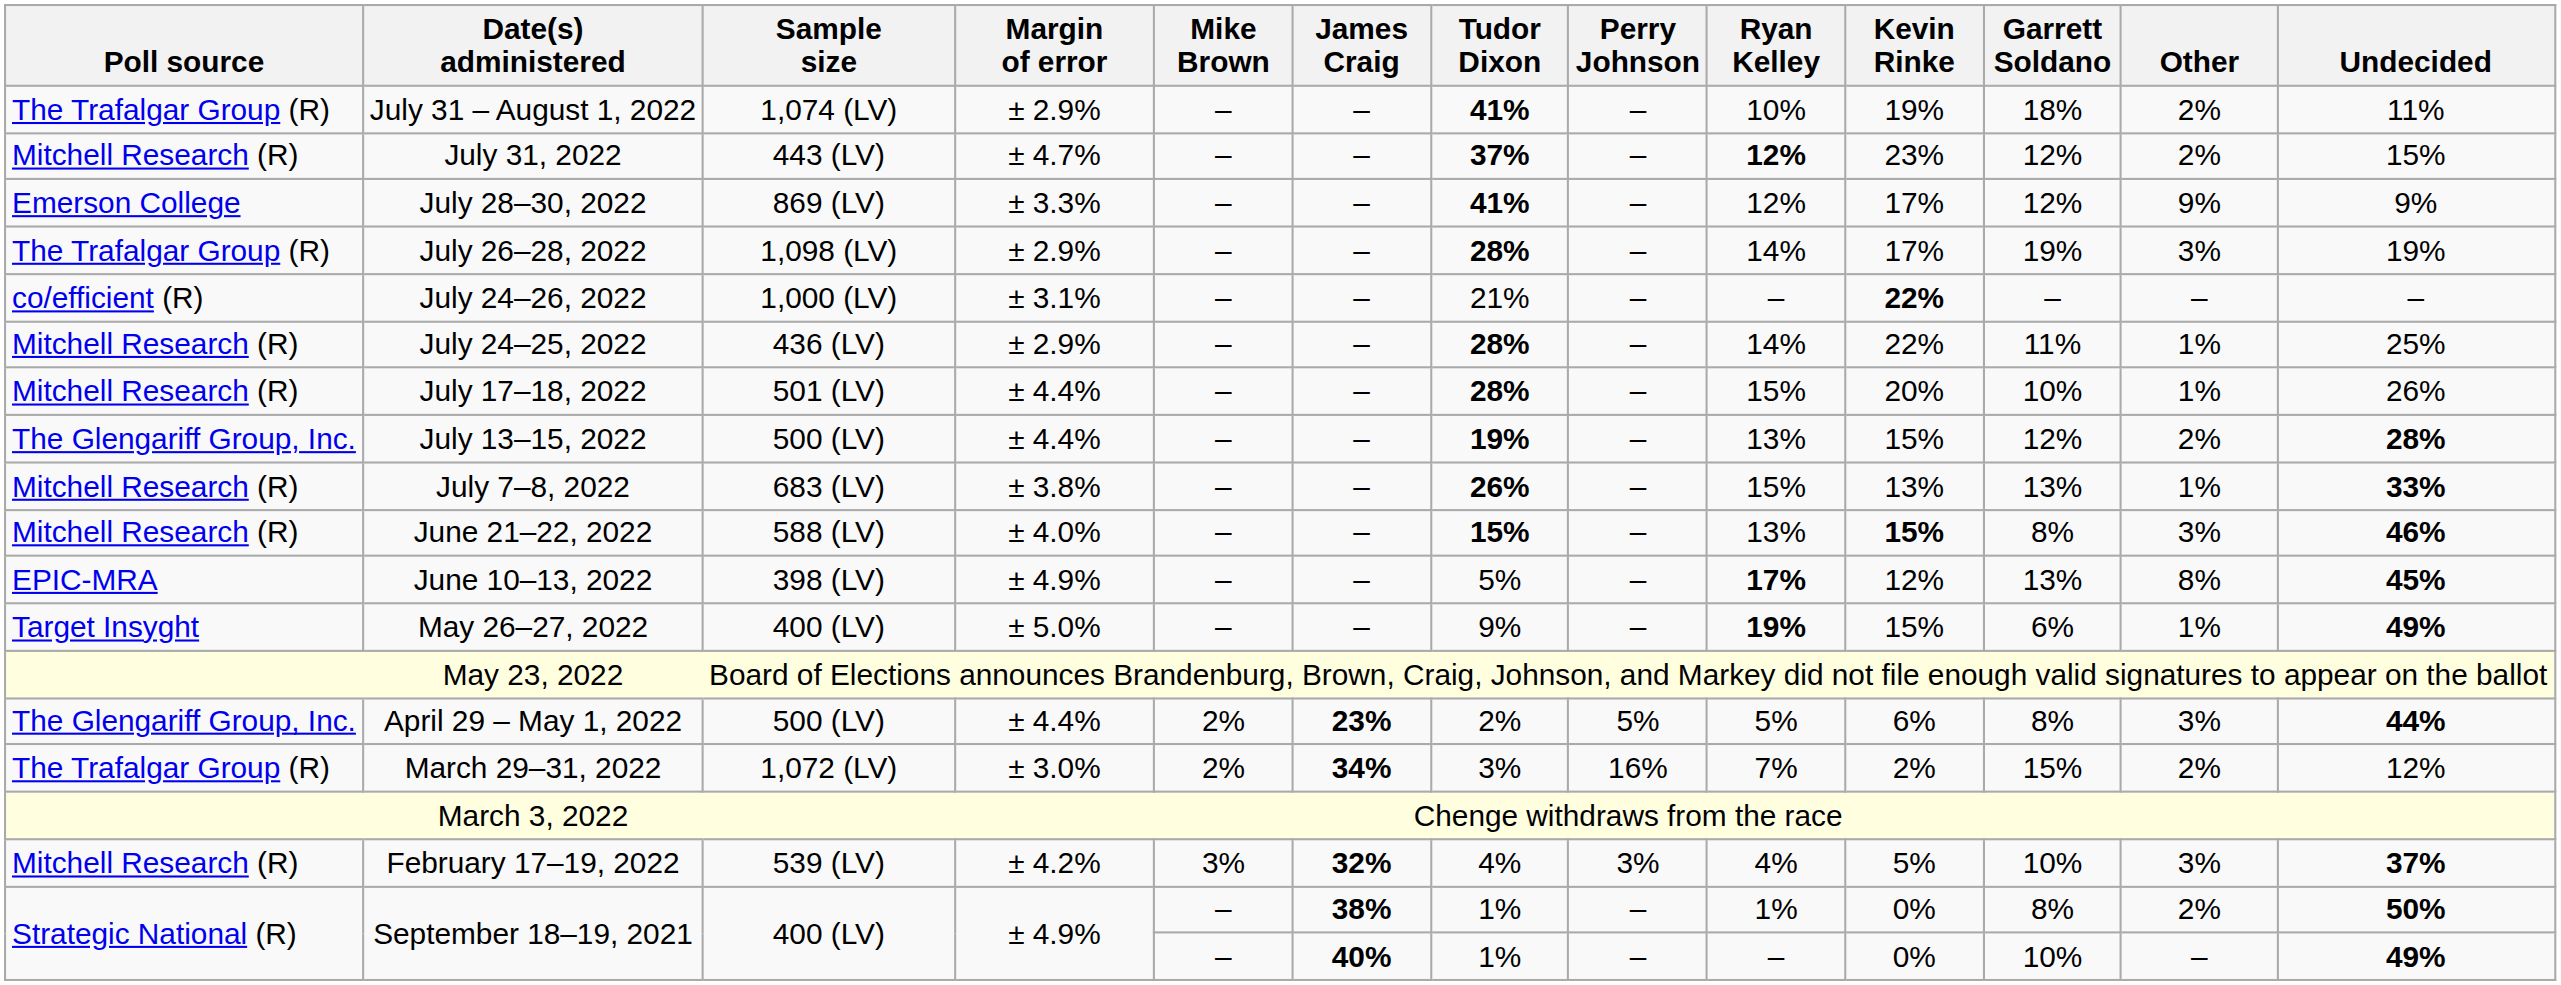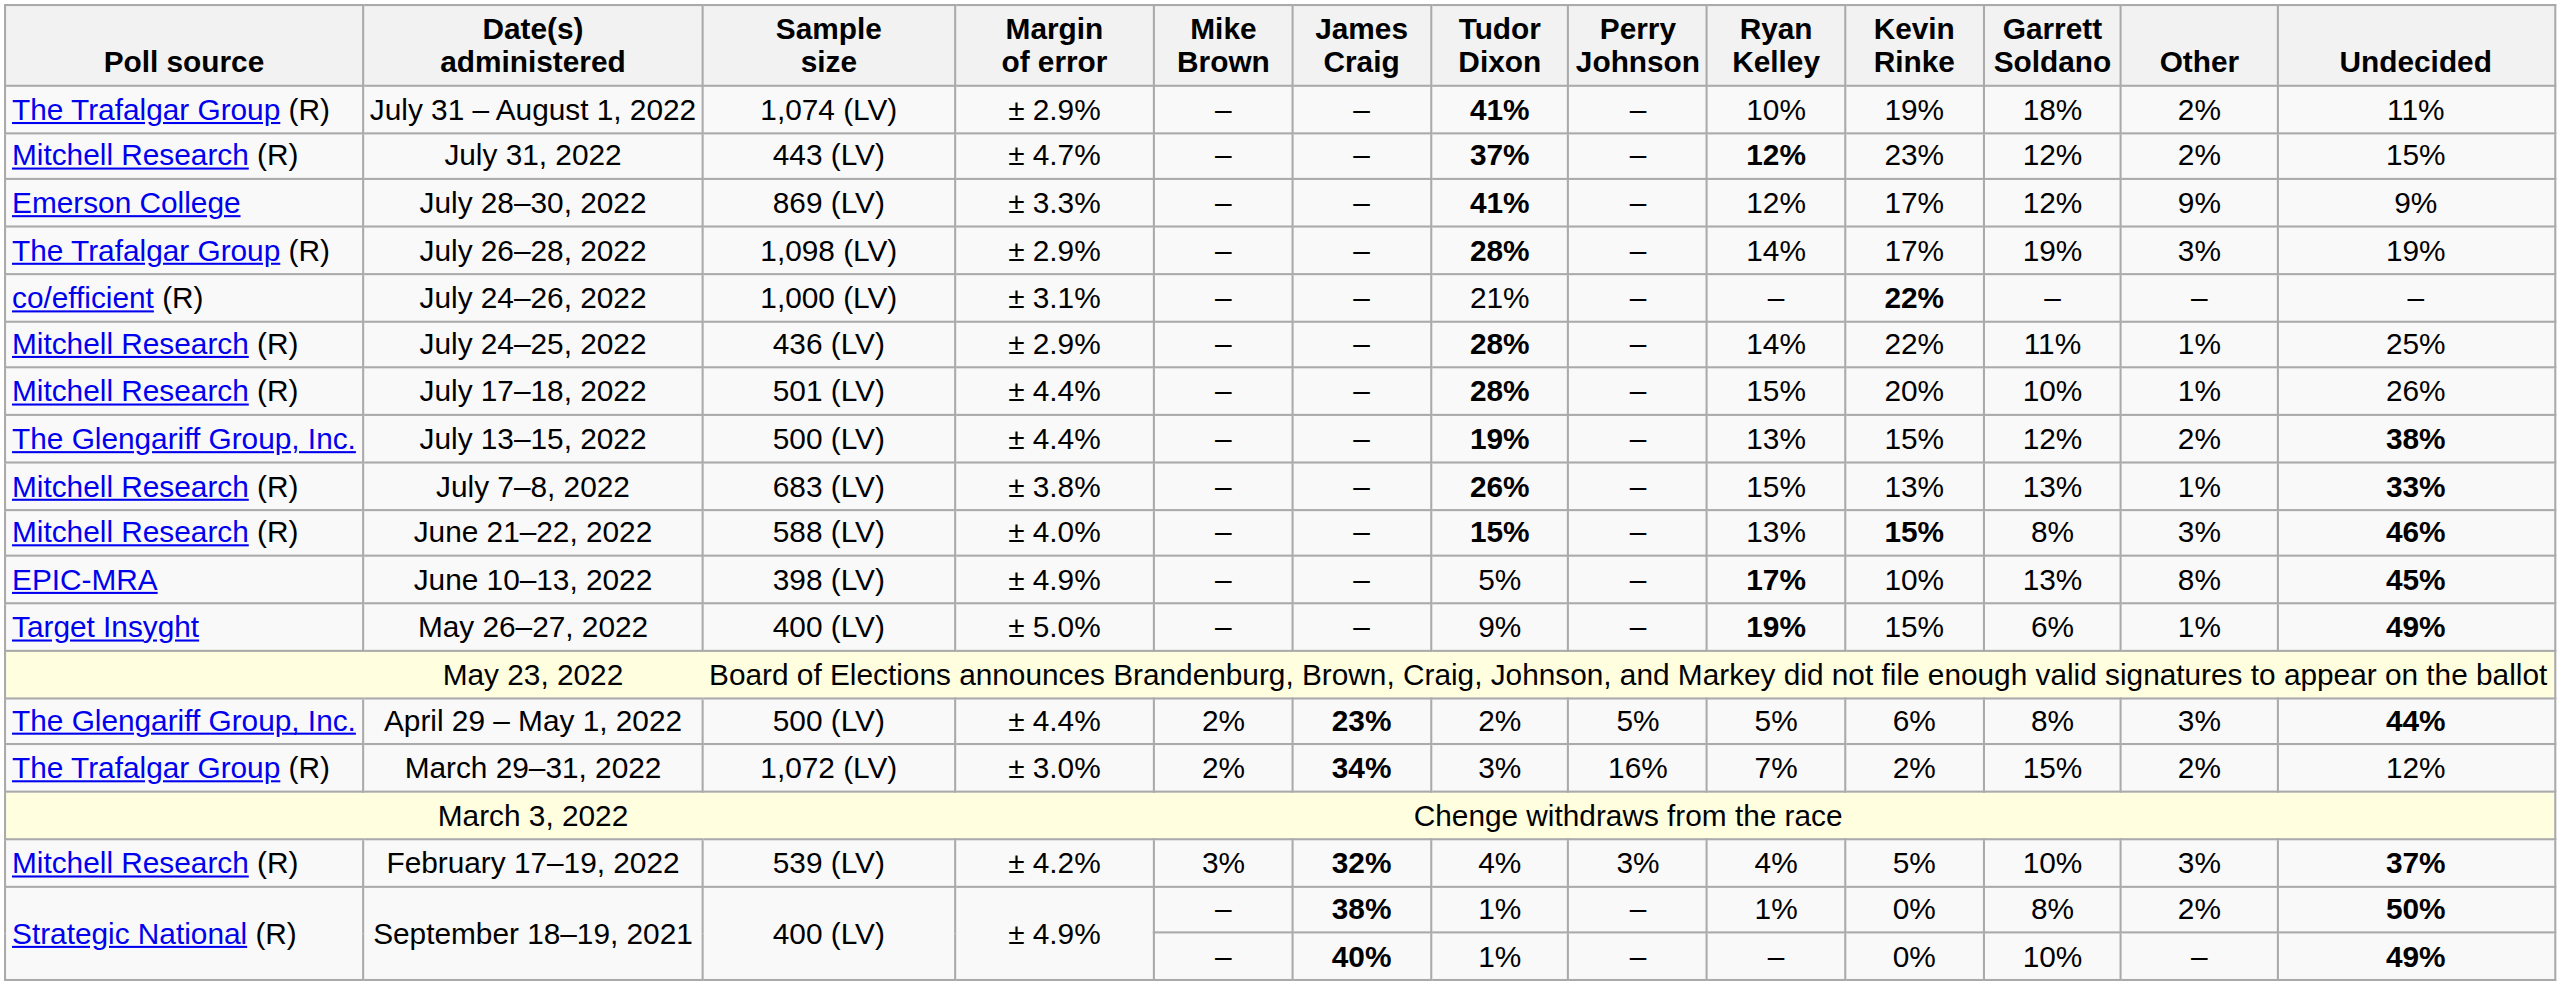July 13–15, 2022 | Undecided: 28% -> 38%
June 10–13, 2022 | Kevin Rinke: 12% -> 10%
